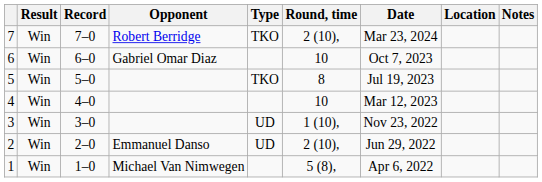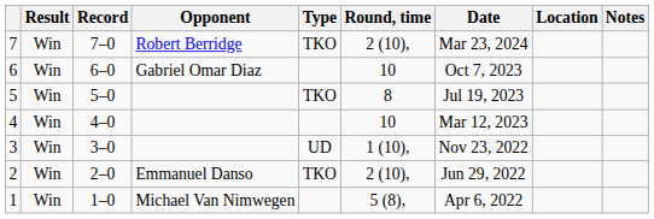2 | Type: UD -> TKO
